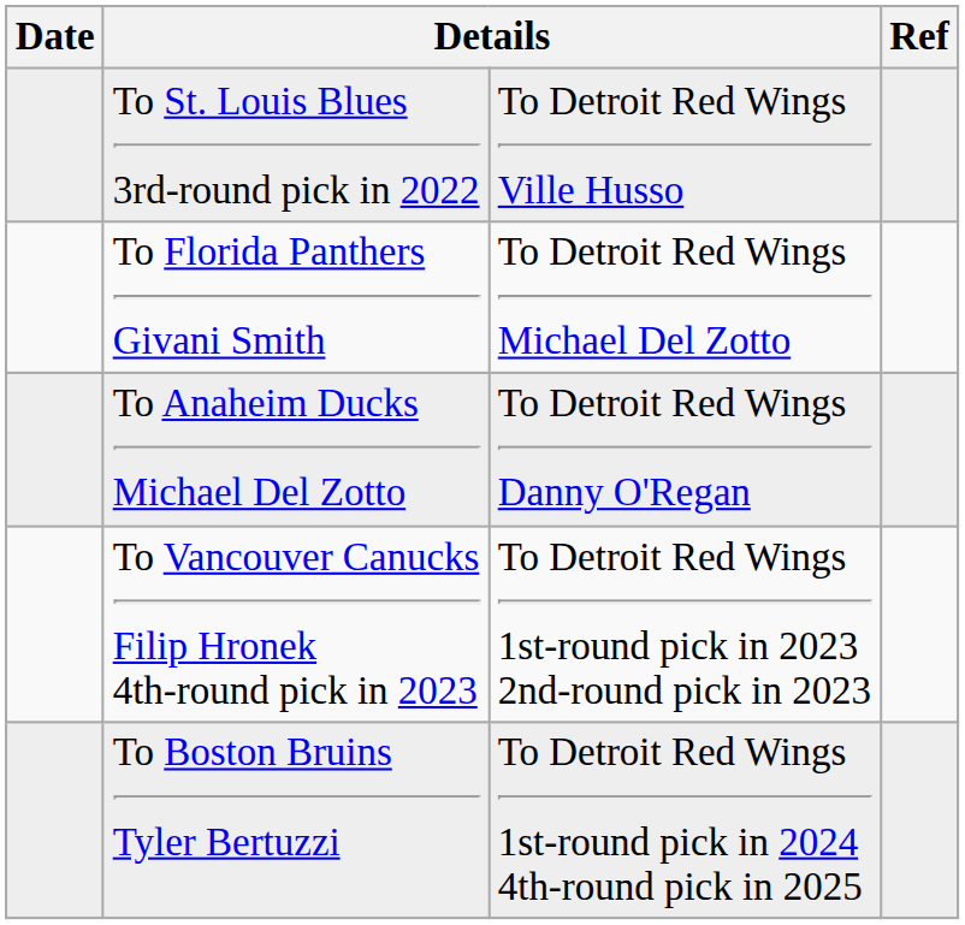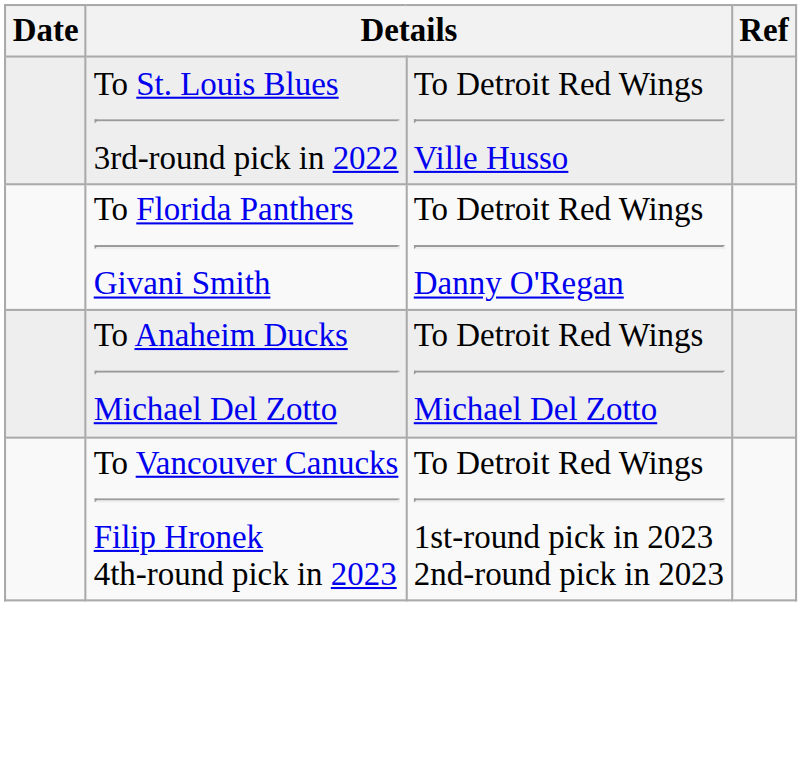To Florida Panthers Givani Smith | column 3: To Detroit Red Wings Michael Del Zotto -> To Detroit Red Wings Danny O'Regan
To Anaheim Ducks Michael Del Zotto | column 3: To Detroit Red Wings Danny O'Regan -> To Detroit Red Wings Michael Del Zotto
- row: To Boston Bruins Tyler Bertuzzi | To Detroit Red Wings 1st-round pick in 2024 4th-round pick in 2025
